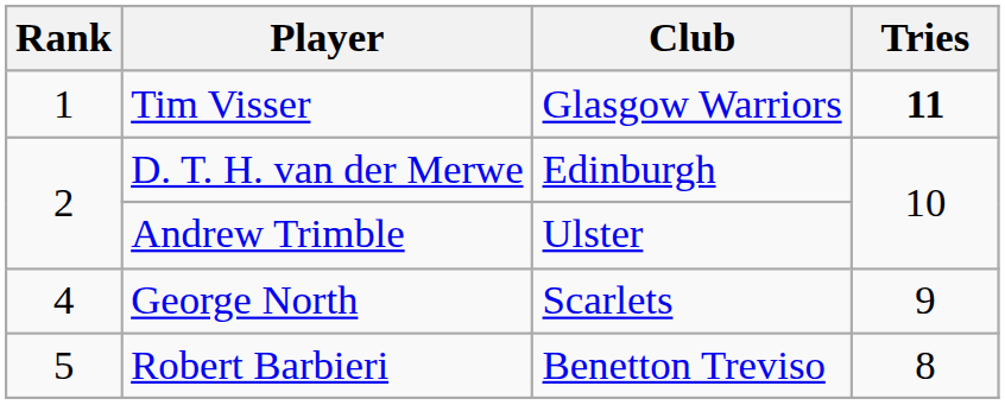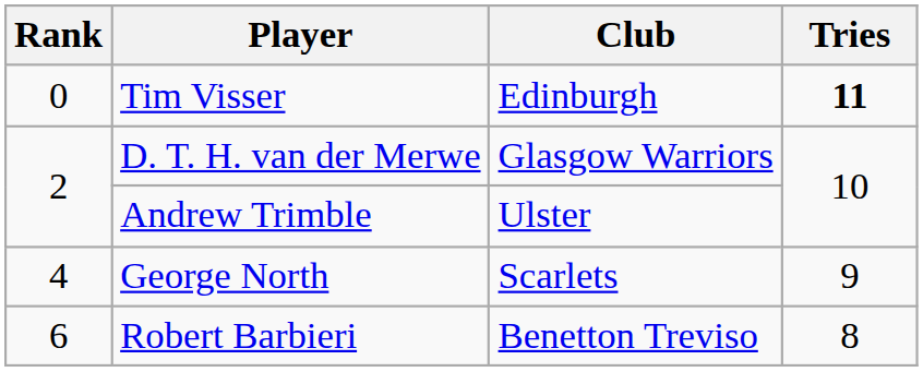Tim Visser | Rank: 1 -> 0
Tim Visser | Club: Glasgow Warriors -> Edinburgh
D. T. H. van der Merwe | Club: Edinburgh -> Glasgow Warriors
Robert Barbieri | Rank: 5 -> 6
